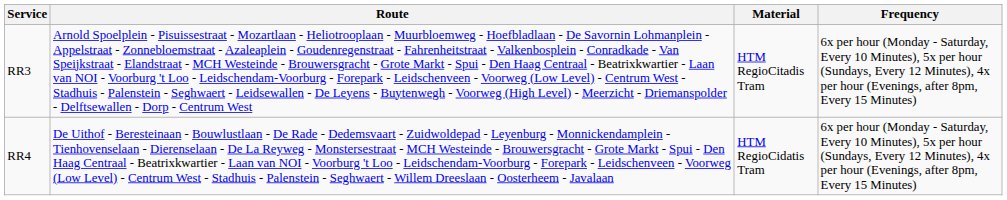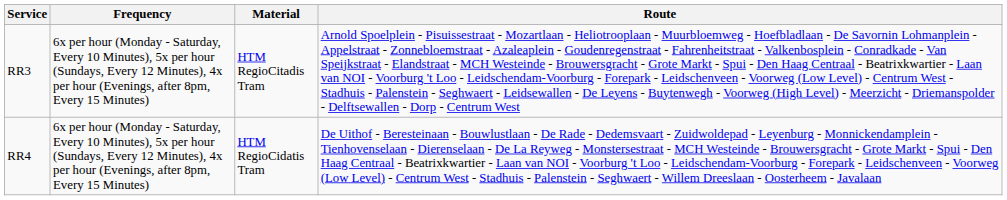columns swapped: Route <-> Frequency
